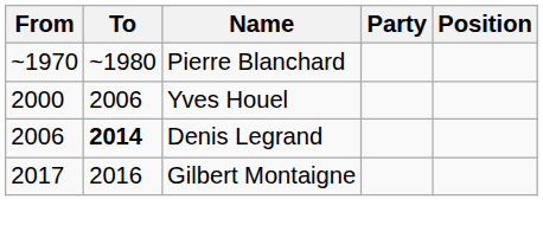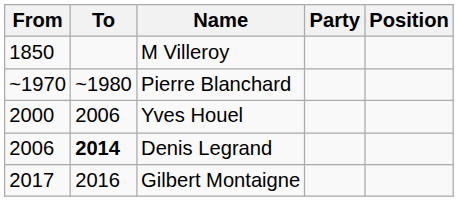+ row: 1850 | M Villeroy
